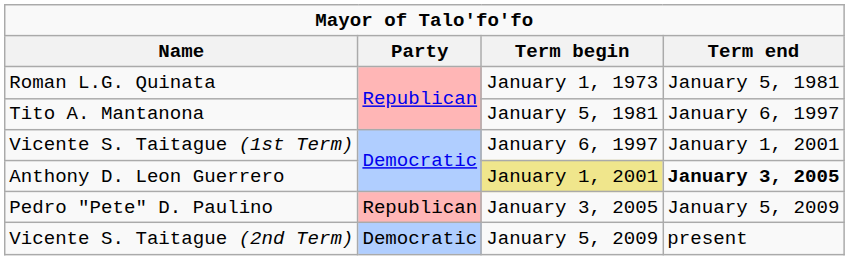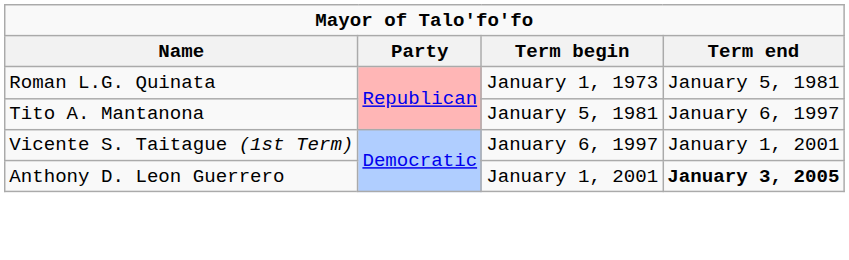Anthony D. Leon Guerrero | Term begin: khaki background -> no background
- row: Pedro "Pete" D. Paulino | Republican | January 3, 2005 | January 5, 2009
- row: Vicente S. Taitague (2nd Term) | Democratic | January 5, 2009 | present
